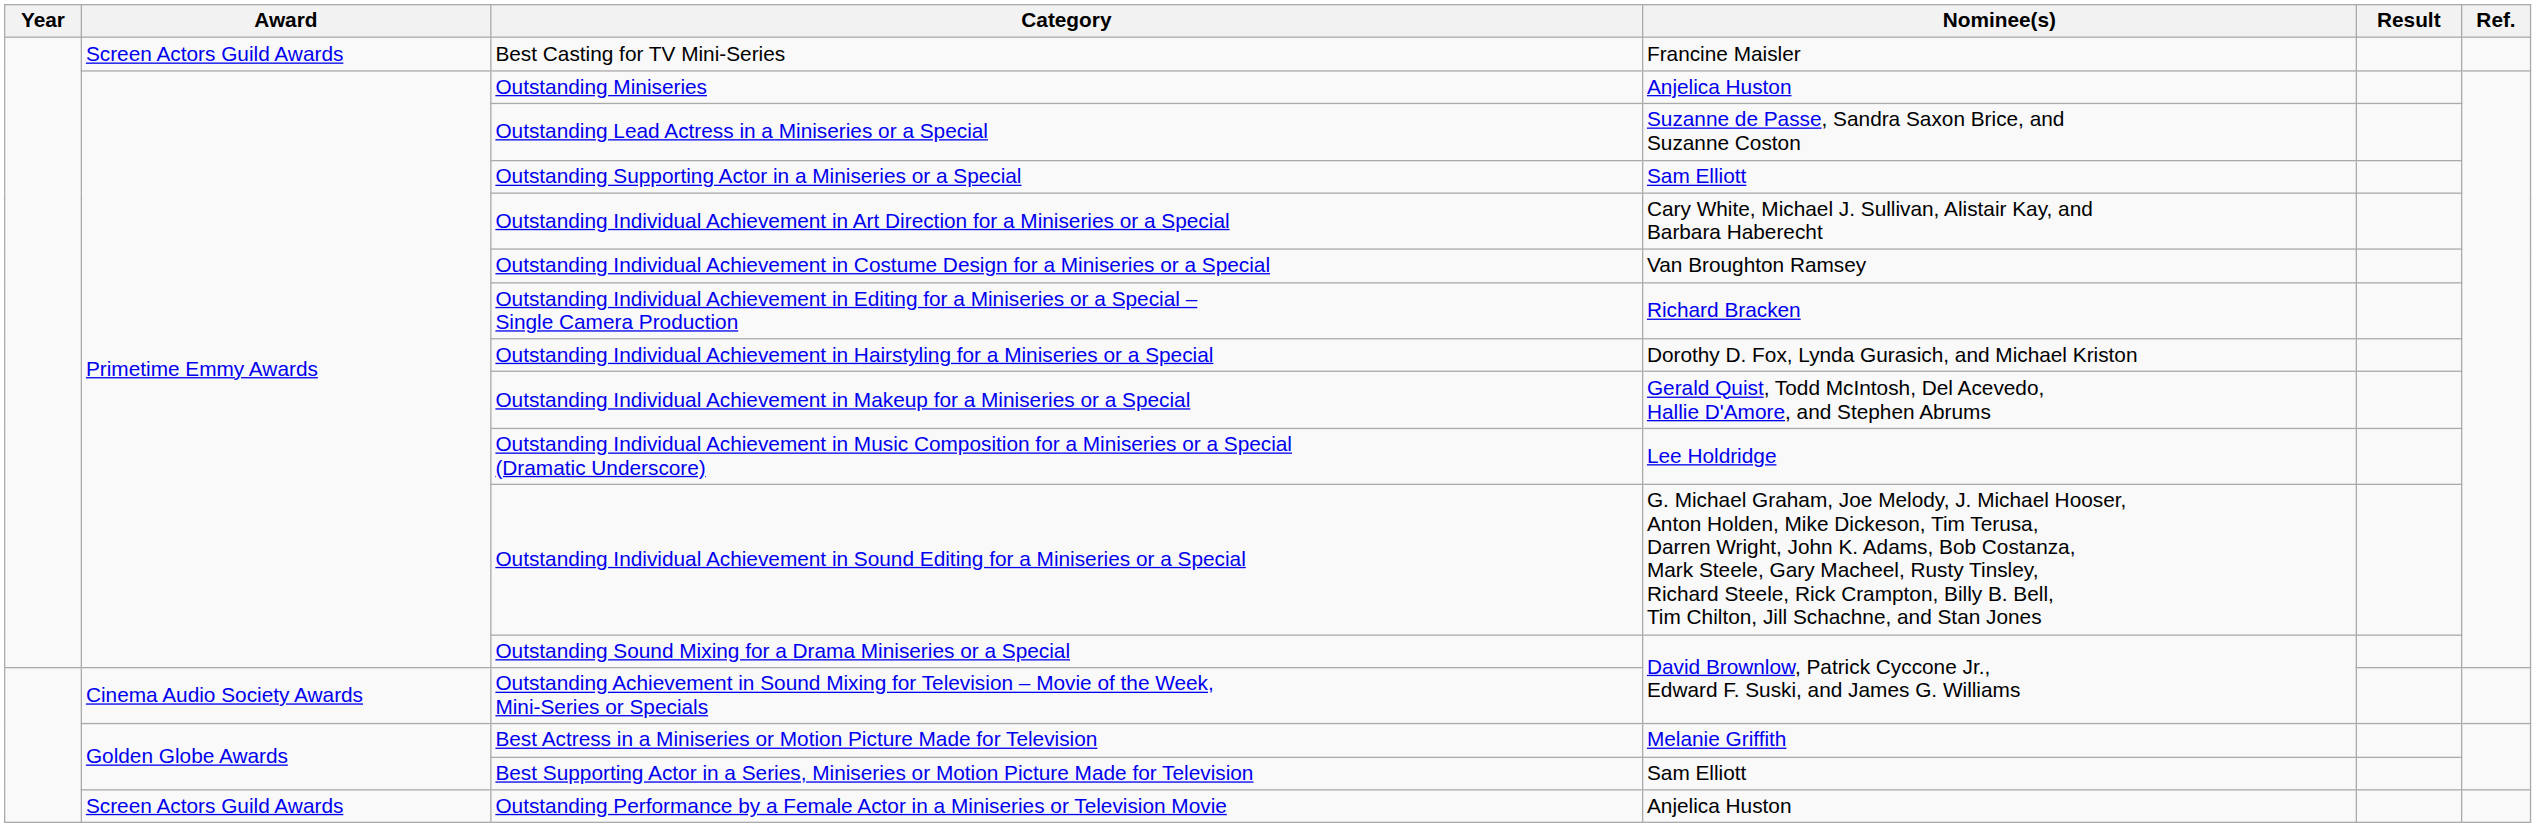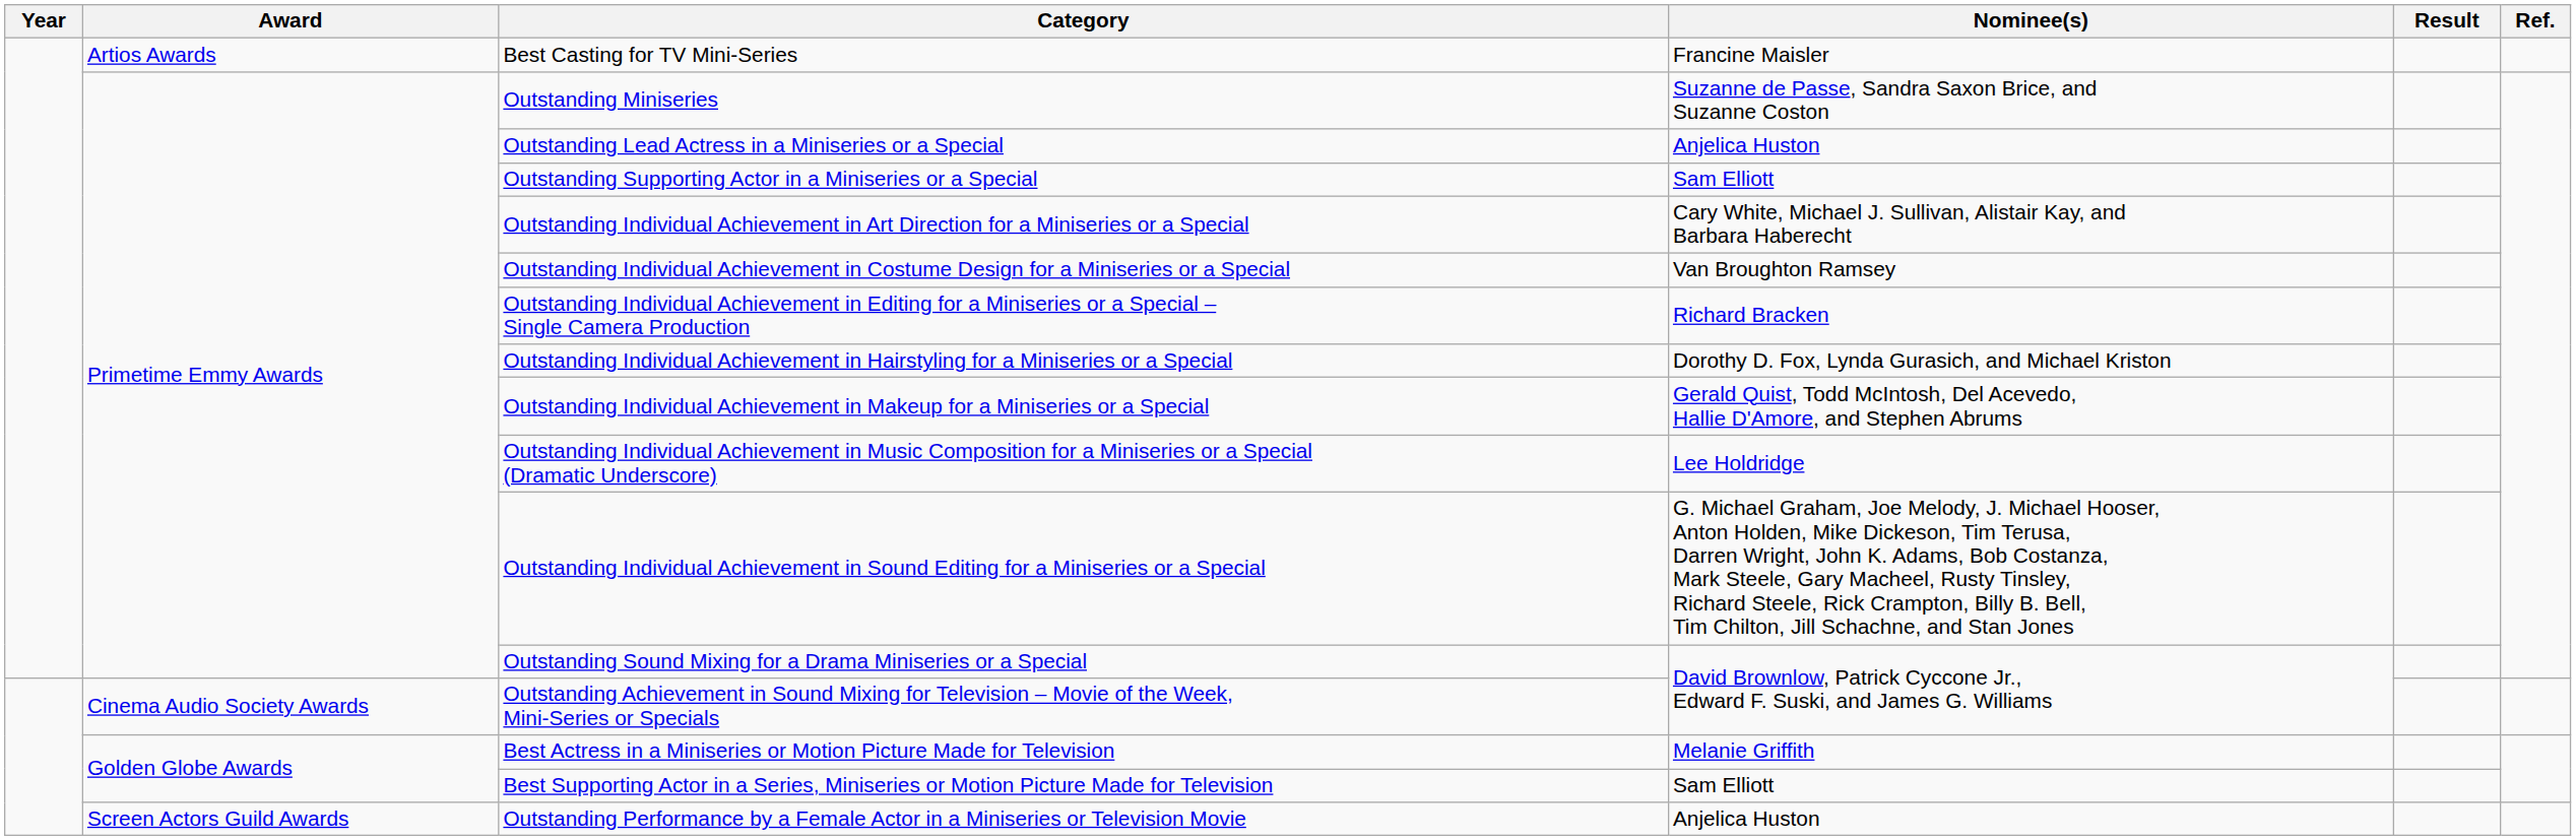Best Casting for TV Mini-Series | Award: Screen Actors Guild Awards -> Artios Awards
Outstanding Miniseries | Nominee(s): Anjelica Huston -> Suzanne de Passe, Sandra Saxon Brice, and Suzanne Coston
Outstanding Lead Actress in a Miniseries or a Special | Nominee(s): Suzanne de Passe, Sandra Saxon Brice, and Suzanne Coston -> Anjelica Huston
